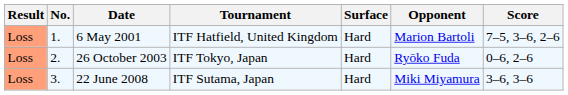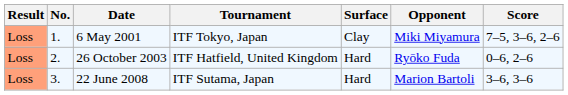6 May 2001 | Tournament: ITF Hatfield, United Kingdom -> ITF Tokyo, Japan
6 May 2001 | Surface: Hard -> Clay
6 May 2001 | Opponent: Marion Bartoli -> Miki Miyamura
26 October 2003 | Tournament: ITF Tokyo, Japan -> ITF Hatfield, United Kingdom
22 June 2008 | Opponent: Miki Miyamura -> Marion Bartoli
